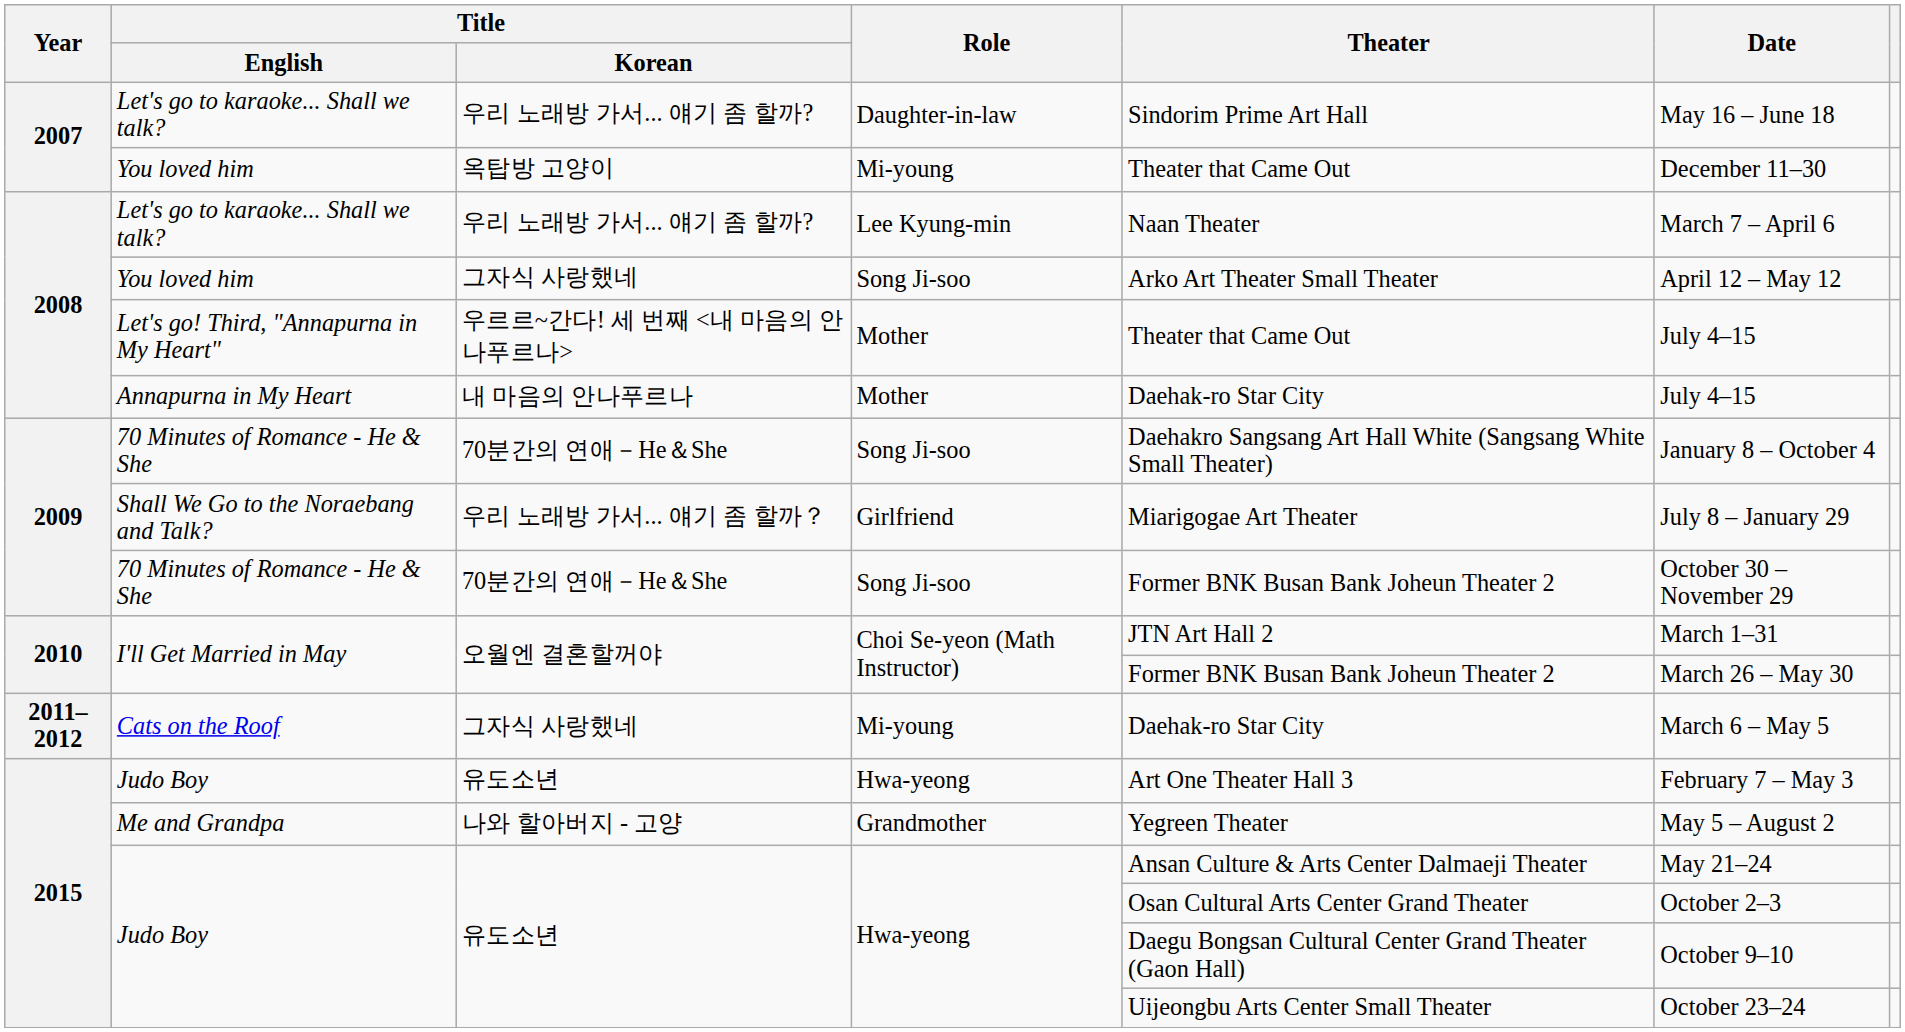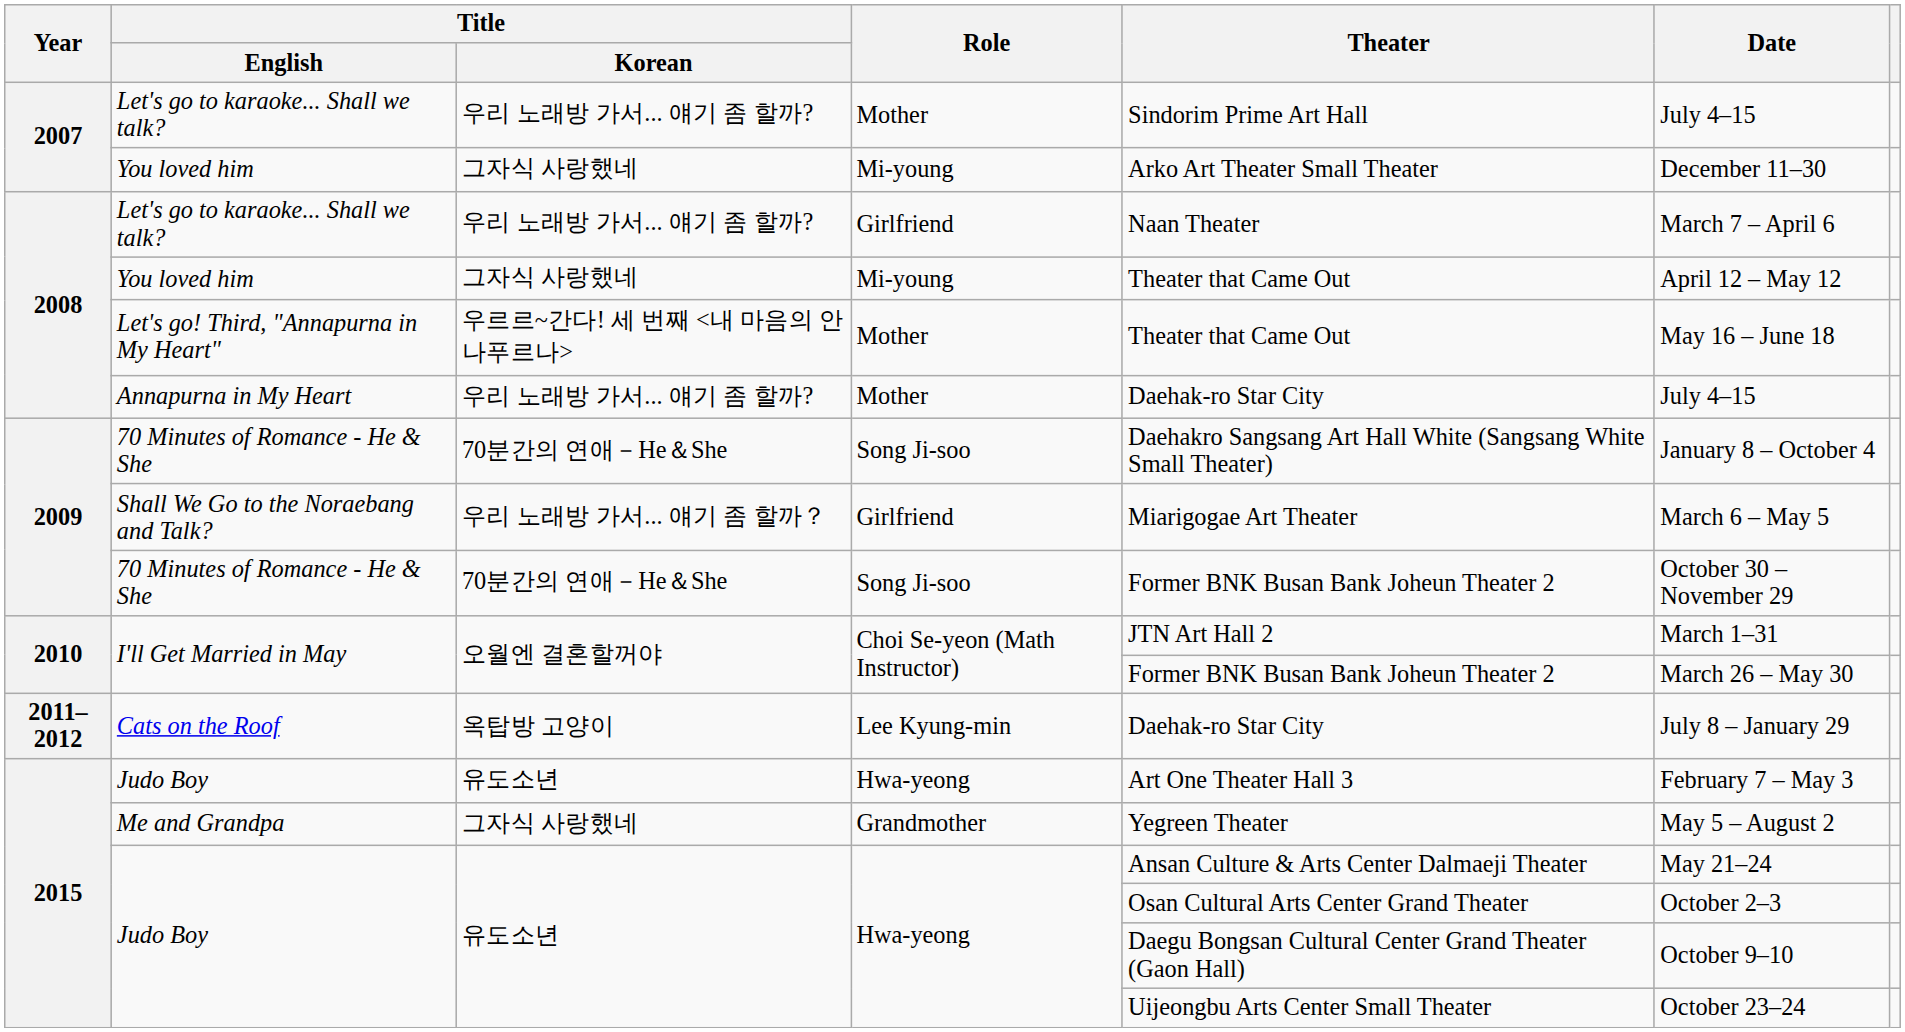2007 / Let's go to karaoke... Shall we talk? | Role: Daughter-in-law -> Mother
2007 / Let's go to karaoke... Shall we talk? | Date: May 16 – June 18 -> July 4–15
2007 / You loved him | Title / Korean: 옥탑방 고양이 -> 그자식 사랑했네
2007 / You loved him | Theater: Theater that Came Out -> Arko Art Theater Small Theater
2008 / Let's go to karaoke... Shall we talk? | Role: Lee Kyung-min -> Girlfriend
2008 / You loved him | Role: Song Ji-soo -> Mi-young
2008 / You loved him | Theater: Arko Art Theater Small Theater -> Theater that Came Out
Let's go! Third, "Annapurna in My Heart" | Date: July 4–15 -> May 16 – June 18
Annapurna in My Heart | Title / Korean: 내 마음의 안나푸르나 -> 우리 노래방 가서... 얘기 좀 할까?
Shall We Go to the Noraebang and Talk? | Date: July 8 – January 29 -> March 6 – May 5
Cats on the Roof | Title / Korean: 그자식 사랑했네 -> 옥탑방 고양이
Cats on the Roof | Role: Mi-young -> Lee Kyung-min
Cats on the Roof | Date: March 6 – May 5 -> July 8 – January 29
Me and Grandpa | Title / Korean: 나와 할아버지 - 고양 -> 그자식 사랑했네
